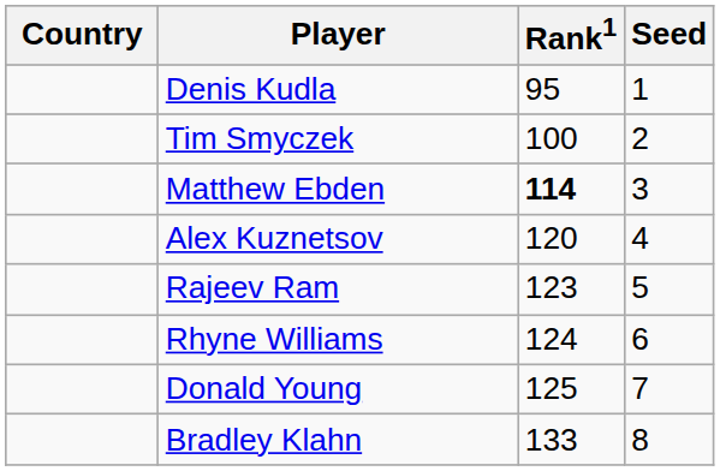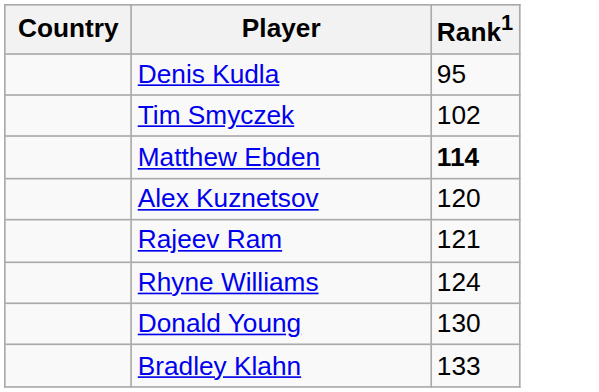- column: Seed | 1 | 2 | 3 | 4 | 5 | 6 | 7 | 8
Tim Smyczek | Rank1: 100 -> 102
Rajeev Ram | Rank1: 123 -> 121
Donald Young | Rank1: 125 -> 130
